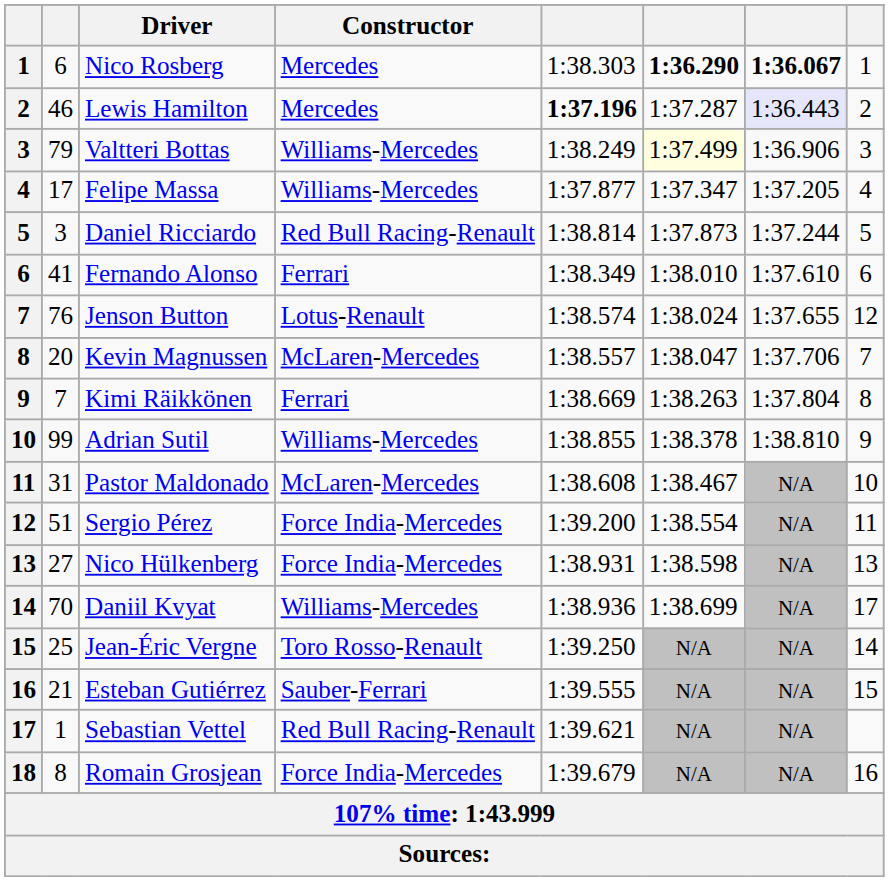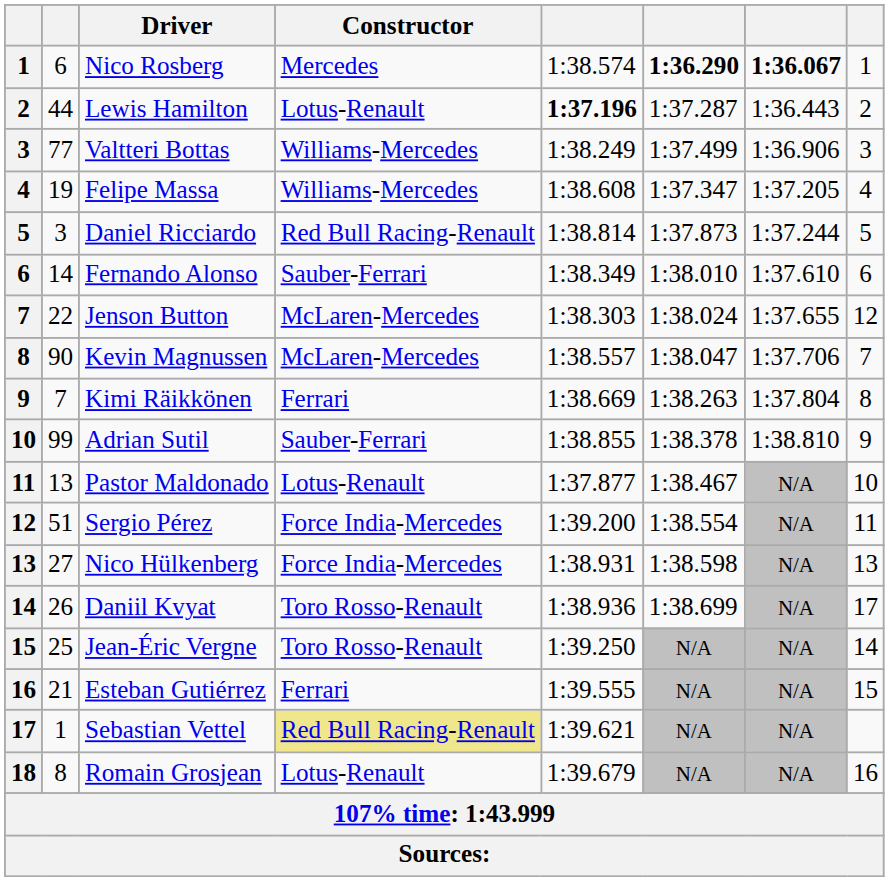Nico Rosberg | column 5: 1:38.303 -> 1:38.574
Lewis Hamilton | column 2: 46 -> 44
Lewis Hamilton | Constructor: Mercedes -> Lotus-Renault
Lewis Hamilton | column 7: lavender background -> no background
Valtteri Bottas | column 2: 79 -> 77
Valtteri Bottas | column 6: lightyellow background -> no background
Felipe Massa | column 2: 17 -> 19
Felipe Massa | column 5: 1:37.877 -> 1:38.608
Fernando Alonso | column 2: 41 -> 14
Fernando Alonso | Constructor: Ferrari -> Sauber-Ferrari
Jenson Button | column 2: 76 -> 22
Jenson Button | Constructor: Lotus-Renault -> McLaren-Mercedes
Jenson Button | column 5: 1:38.574 -> 1:38.303
Kevin Magnussen | column 2: 20 -> 90
Adrian Sutil | Constructor: Williams-Mercedes -> Sauber-Ferrari
Pastor Maldonado | column 2: 31 -> 13
Pastor Maldonado | Constructor: McLaren-Mercedes -> Lotus-Renault
Pastor Maldonado | column 5: 1:38.608 -> 1:37.877
Daniil Kvyat | column 2: 70 -> 26
Daniil Kvyat | Constructor: Williams-Mercedes -> Toro Rosso-Renault
Esteban Gutiérrez | Constructor: Sauber-Ferrari -> Ferrari
Sebastian Vettel | Constructor: no background -> khaki background
Romain Grosjean | Constructor: Force India-Mercedes -> Lotus-Renault
